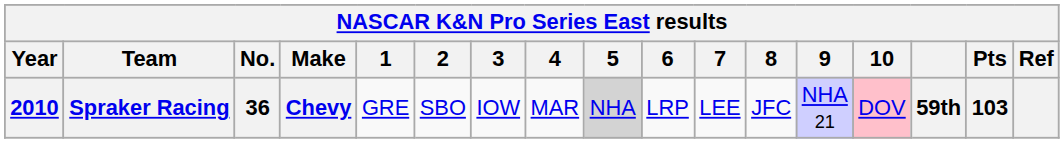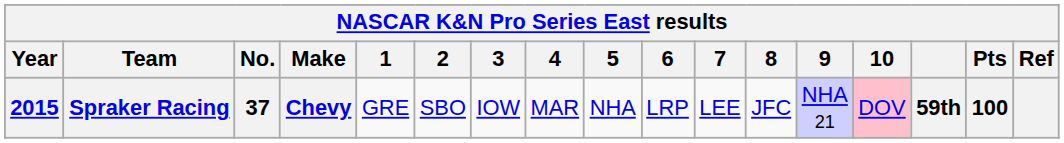Spraker Racing | Year: 2010 -> 2015
Spraker Racing | No.: 36 -> 37
Spraker Racing | 5: lightgrey background -> no background
Spraker Racing | Pts: 103 -> 100
